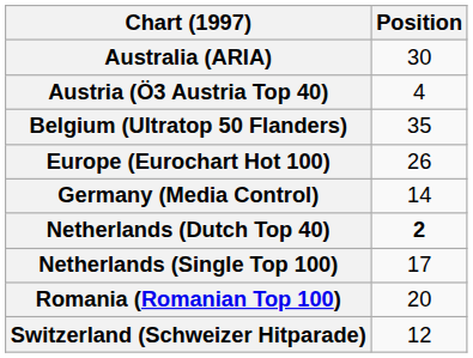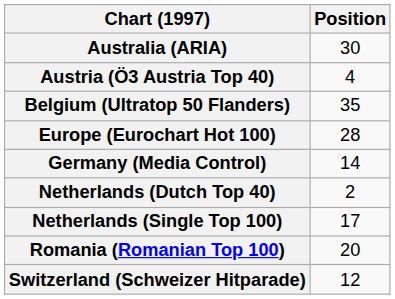Europe (Eurochart Hot 100) | Position: 26 -> 28
Netherlands (Dutch Top 40) | Position: bold -> normal
